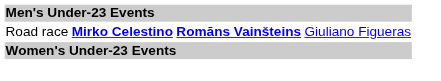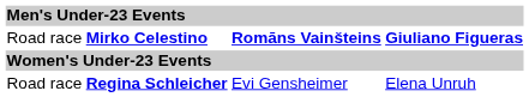Mirko Celestino | column 4: normal -> bold
+ row: Road race | Regina Schleicher | Evi Gensheimer | Elena Unruh
